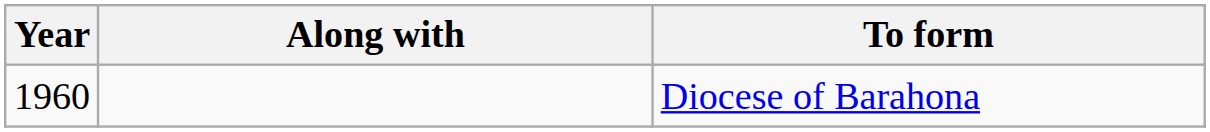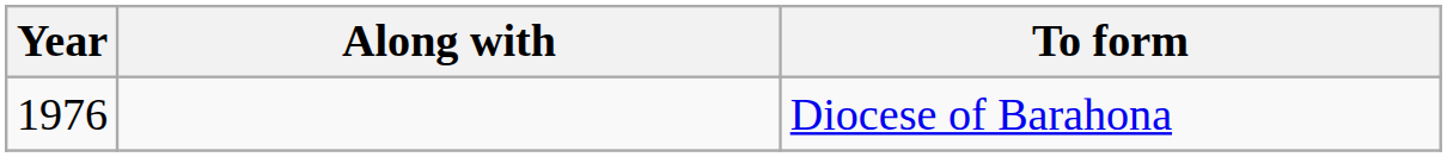Diocese of Barahona | Year: 1960 -> 1976
